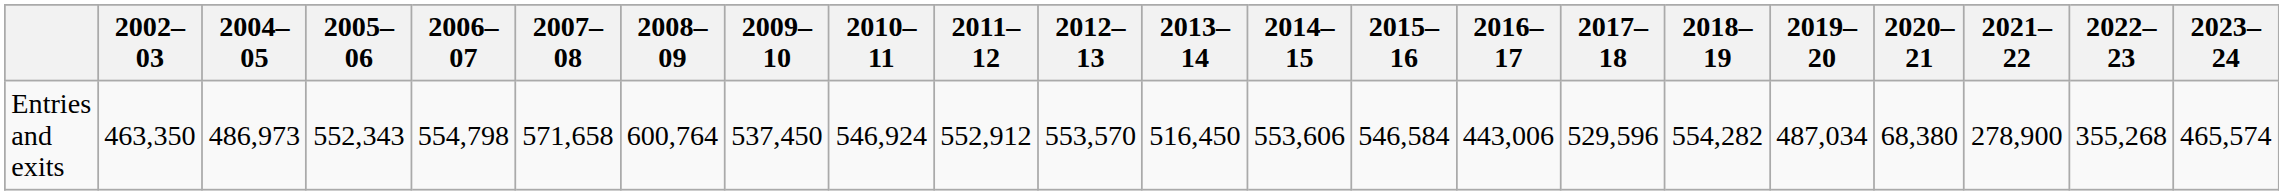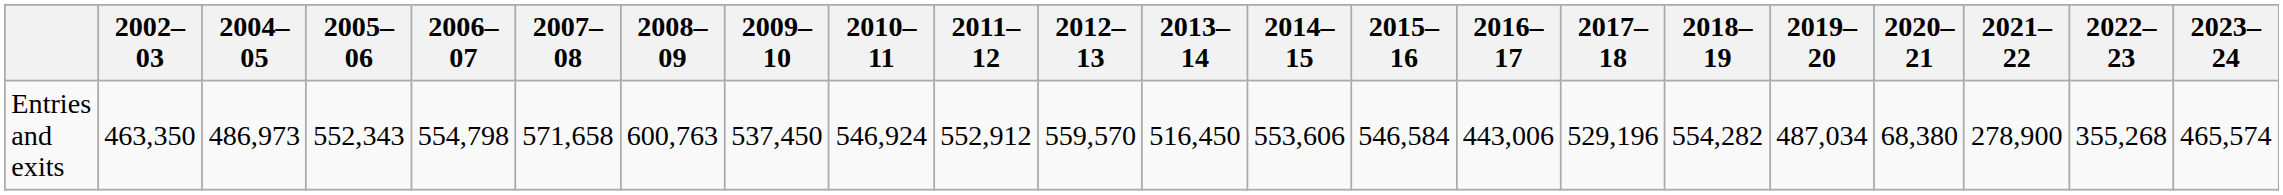Entries and exits | 2008–09: 600,764 -> 600,763
Entries and exits | 2012–13: 553,570 -> 559,570
Entries and exits | 2017–18: 529,596 -> 529,196
